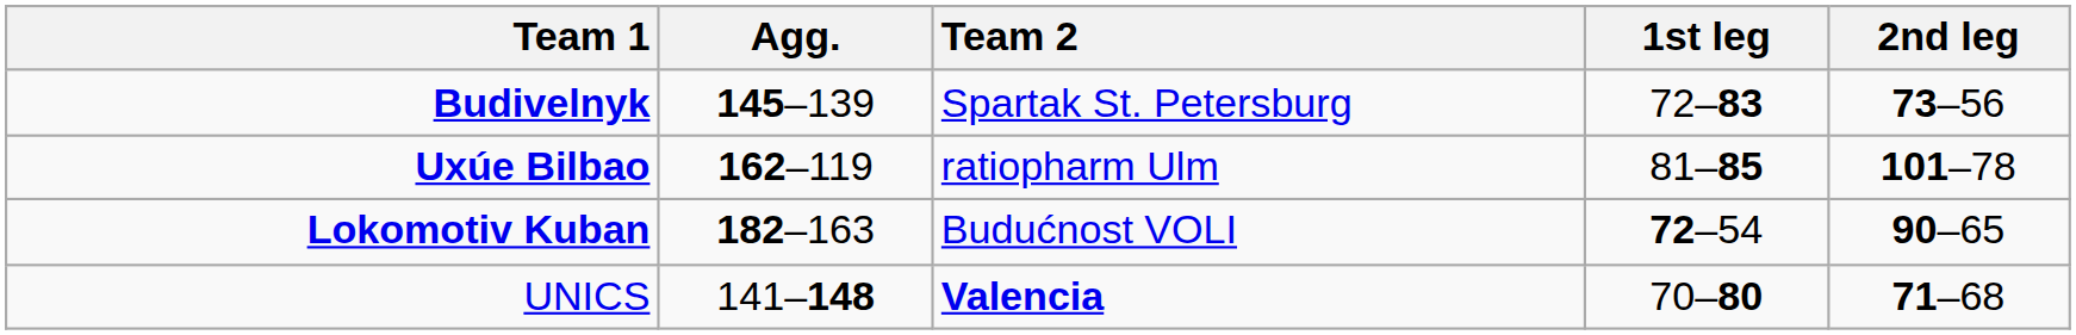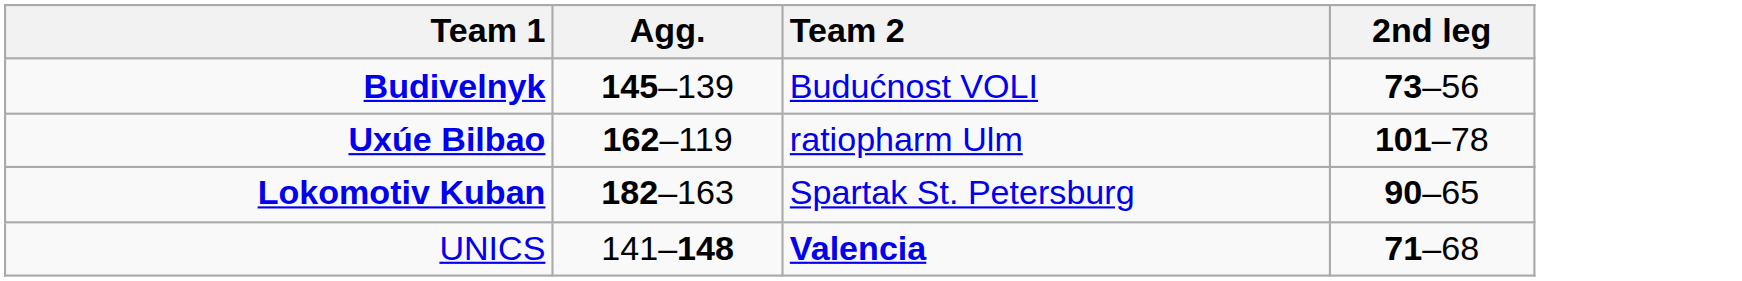- column: 1st leg | 72–83 | 81–85 | 72–54 | 70–80
Budivelnyk | Team 2: Spartak St. Petersburg -> Budućnost VOLI
Lokomotiv Kuban | Team 2: Budućnost VOLI -> Spartak St. Petersburg
